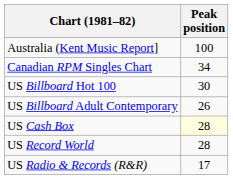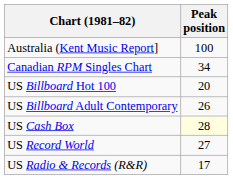US Billboard Hot 100 | Peak position: 30 -> 20
US Record World | Peak position: 28 -> 27
